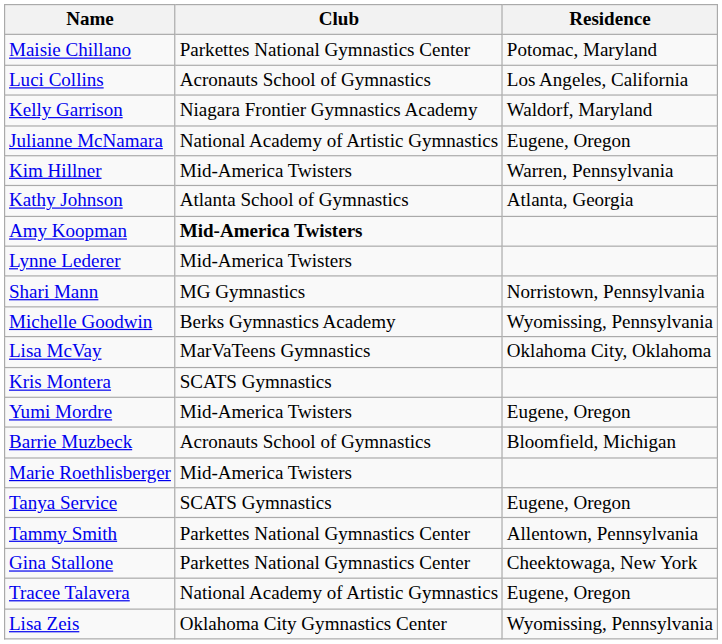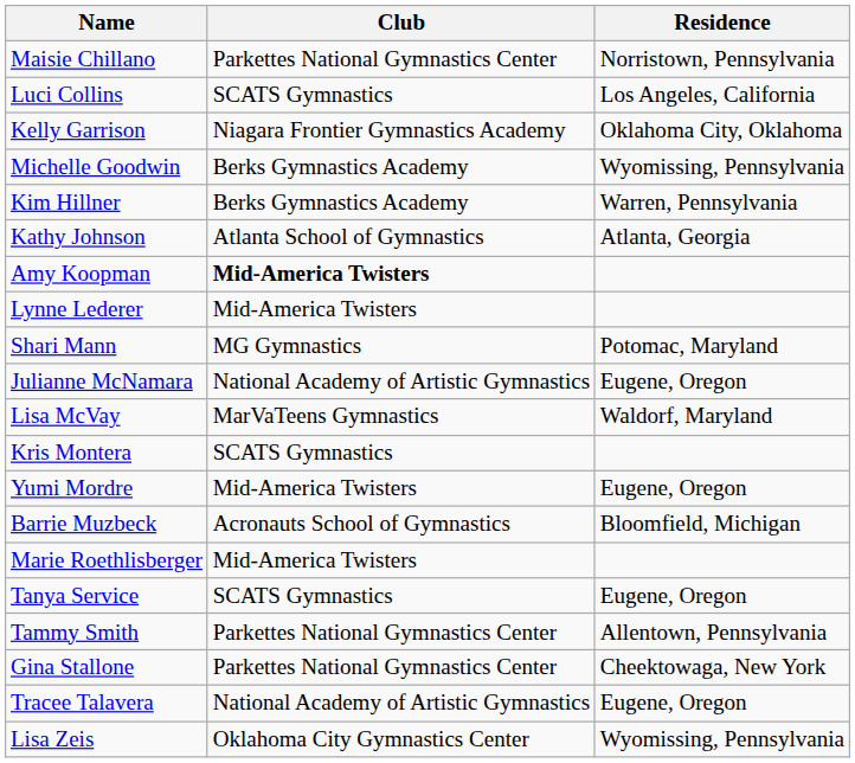Maisie Chillano | Residence: Potomac, Maryland -> Norristown, Pennsylvania
Luci Collins | Club: Acronauts School of Gymnastics -> SCATS Gymnastics
Kelly Garrison | Residence: Waldorf, Maryland -> Oklahoma City, Oklahoma
rows swapped: Michelle Goodwin <-> Julianne McNamara
Kim Hillner | Club: Mid-America Twisters -> Berks Gymnastics Academy
Shari Mann | Residence: Norristown, Pennsylvania -> Potomac, Maryland
Lisa McVay | Residence: Oklahoma City, Oklahoma -> Waldorf, Maryland
